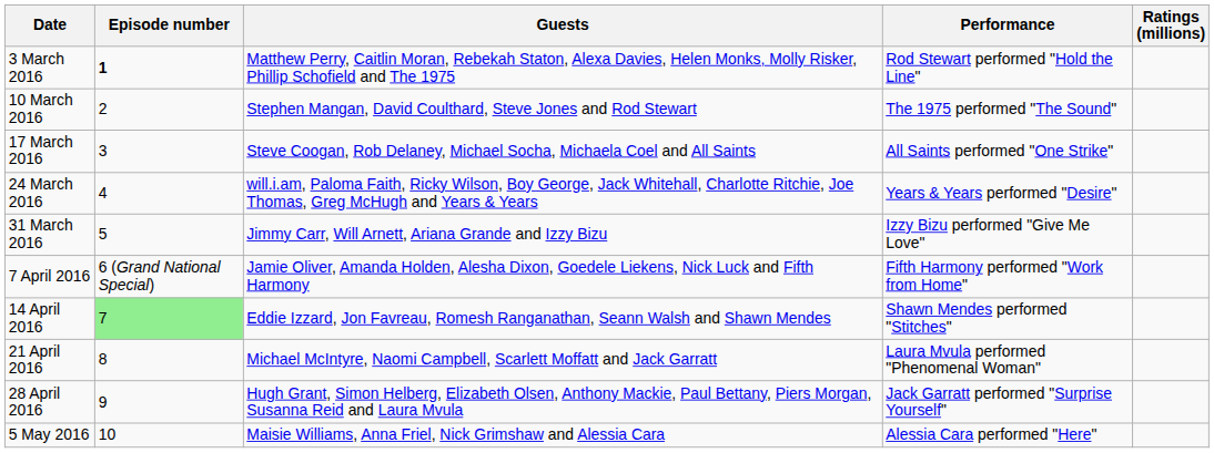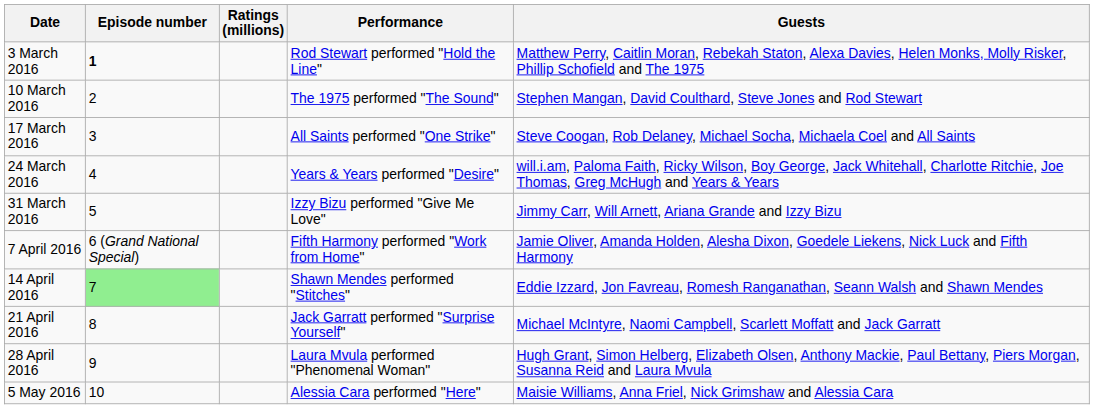columns swapped: Guests <-> Ratings (millions)
21 April 2016 | Performance: Laura Mvula performed "Phenomenal Woman" -> Jack Garratt performed "Surprise Yourself"
28 April 2016 | Performance: Jack Garratt performed "Surprise Yourself" -> Laura Mvula performed "Phenomenal Woman"
